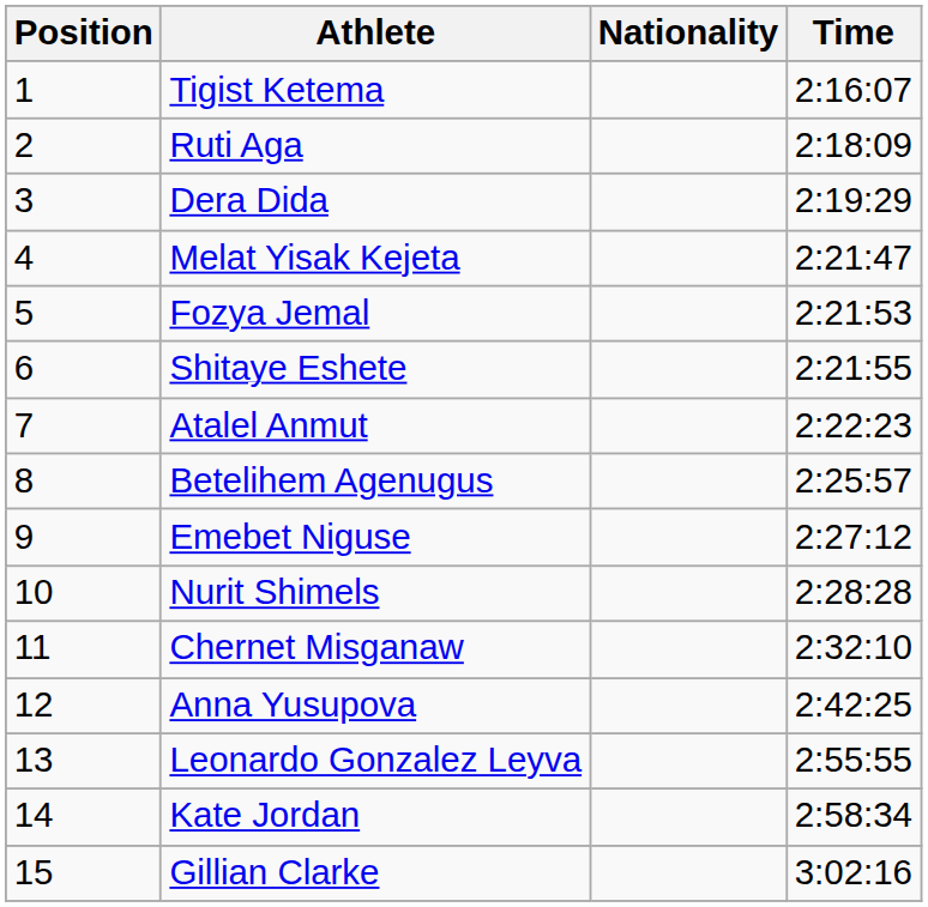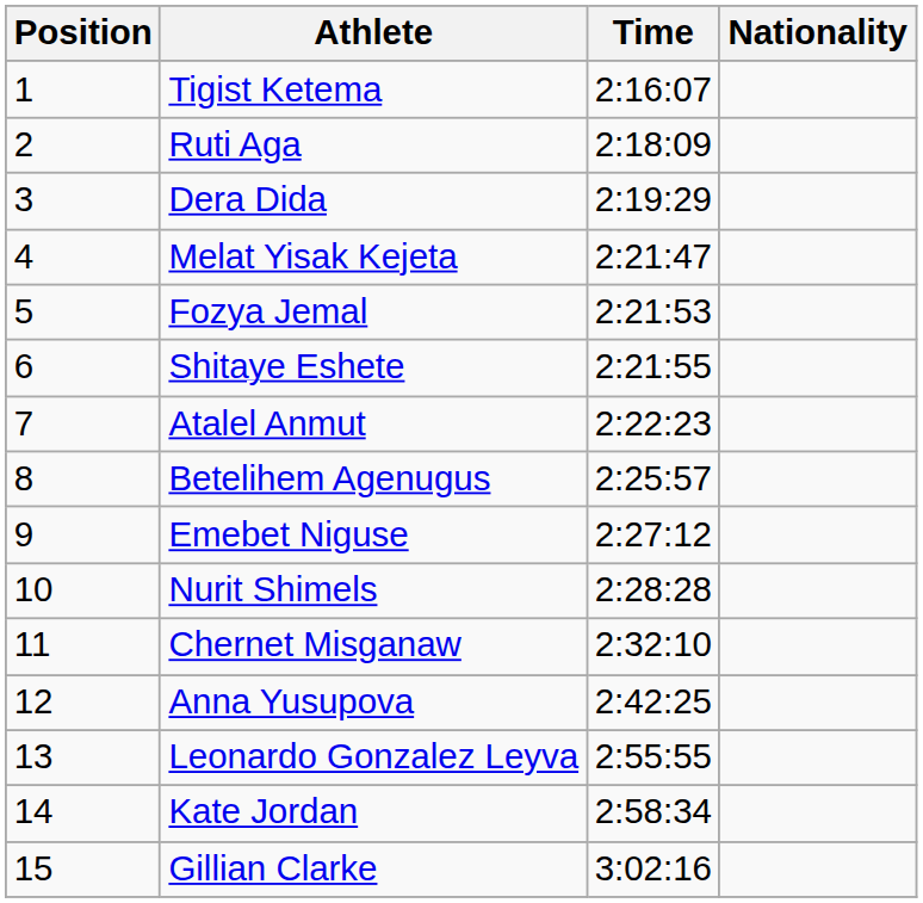columns swapped: Nationality <-> Time
